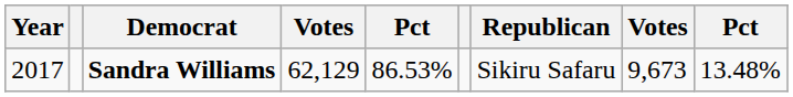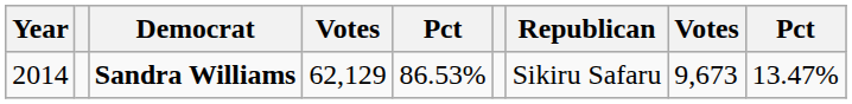Sandra Williams | Year: 2017 -> 2014
Sandra Williams | column 9: 13.48% -> 13.47%
